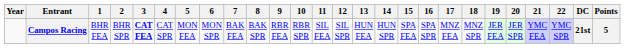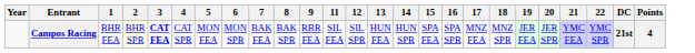- column: 10 | RBR SPR
Campos Racing | 2: no background -> lightyellow background
Campos Racing | Points: 5 -> 4
